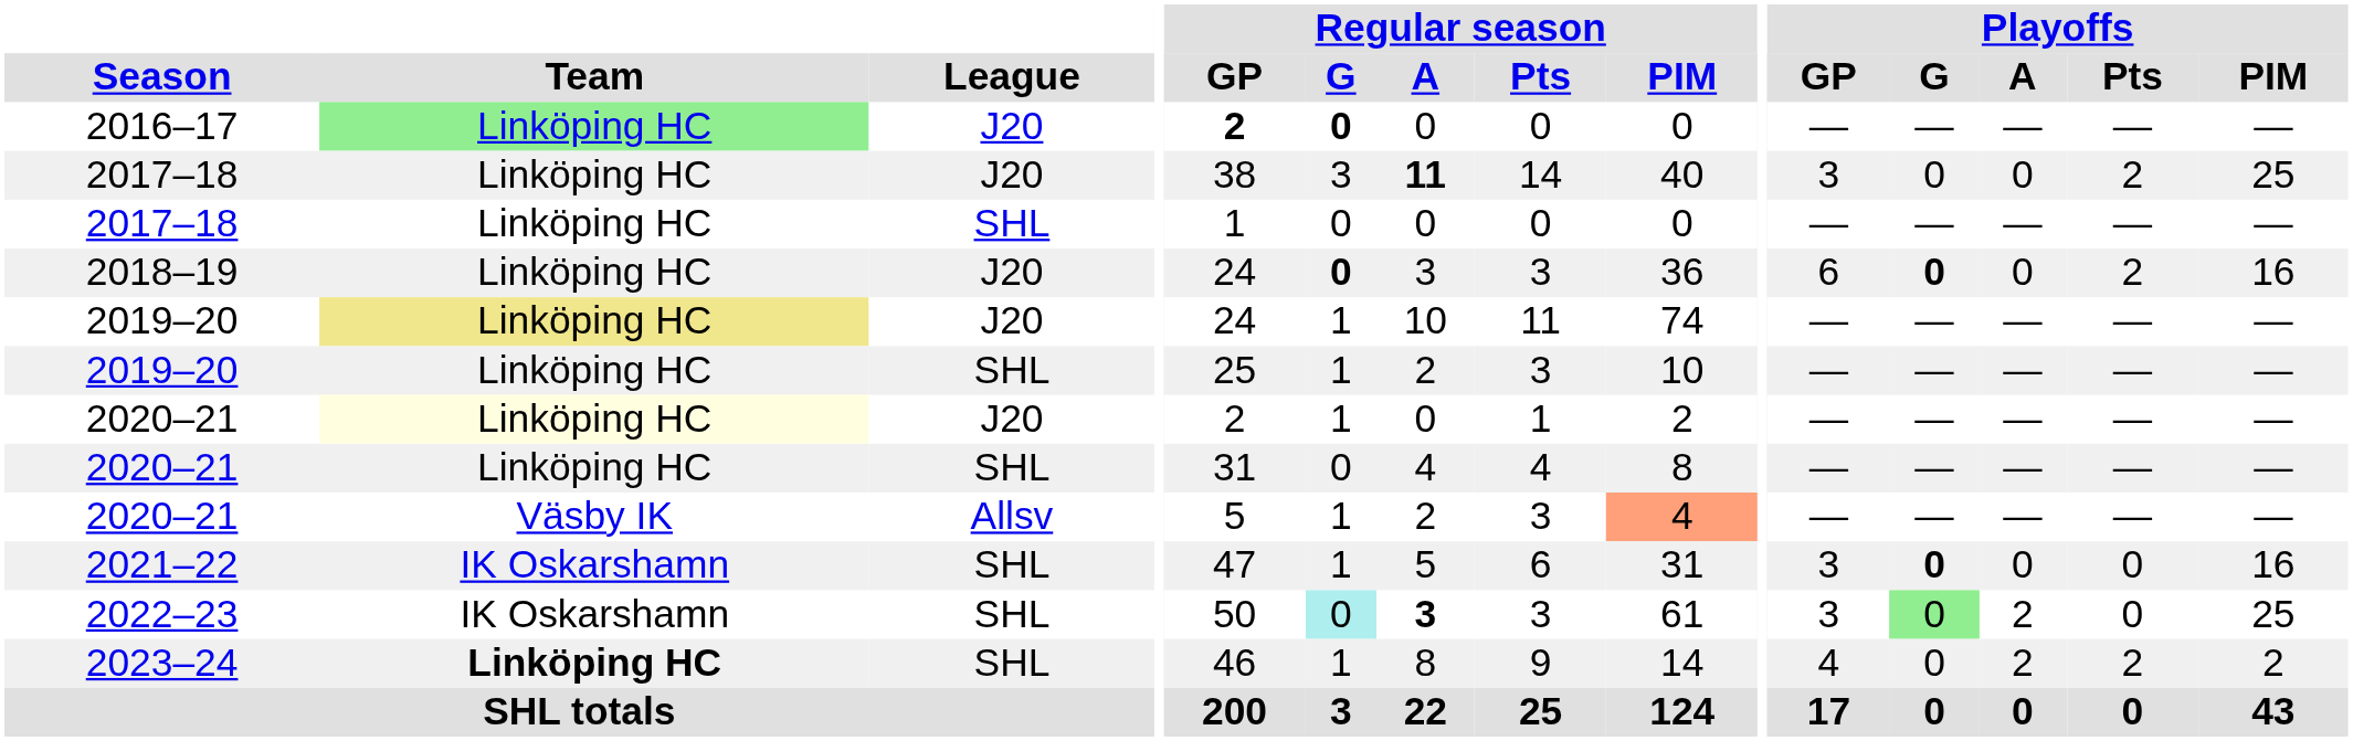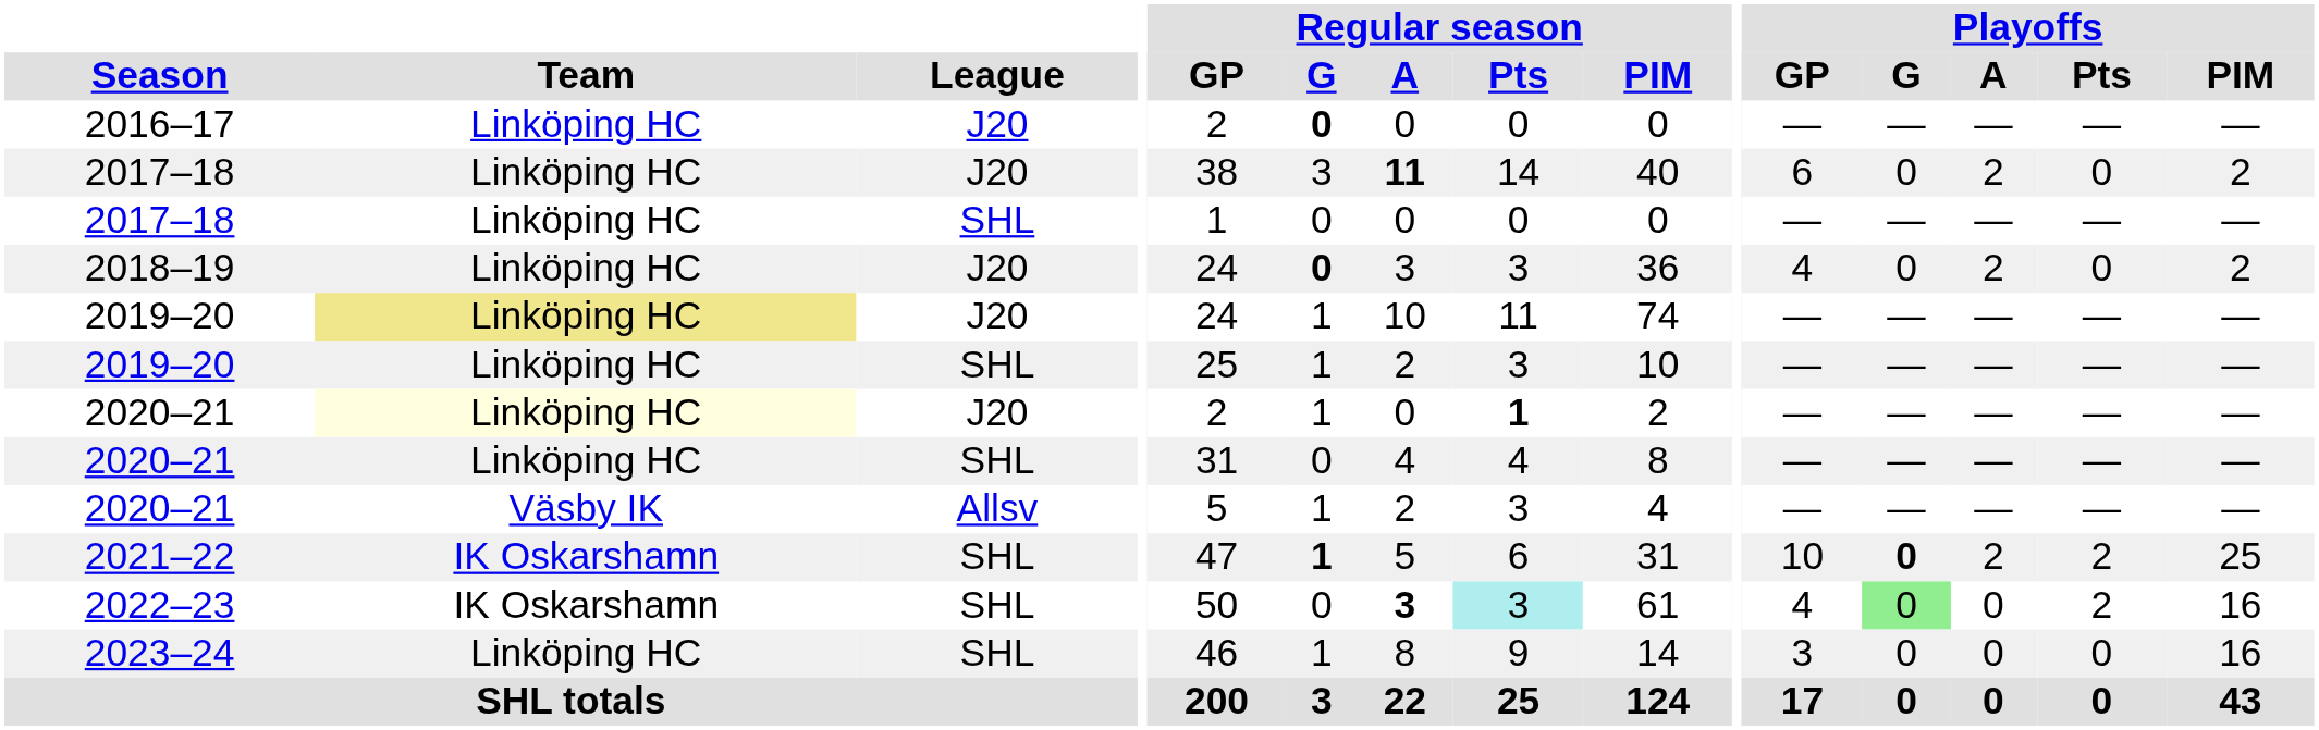2016–17 | Team: lightgreen background -> no background
2016–17 | Regular season / GP: bold -> normal
2017–18 / J20 | Playoffs / GP: 3 -> 6
2017–18 / J20 | Playoffs / A: 0 -> 2
2017–18 / J20 | Playoffs / Pts: 2 -> 0
2017–18 / J20 | Playoffs / PIM: 25 -> 2
2018–19 | Playoffs / GP: 6 -> 4
2018–19 | Playoffs / G: bold -> normal
2018–19 | Playoffs / A: 0 -> 2
2018–19 | Playoffs / Pts: 2 -> 0
2018–19 | Playoffs / PIM: 16 -> 2
2020–21 / J20 | Regular season / Pts: normal -> bold
2020–21 / Allsv | Regular season / PIM: lightsalmon background -> no background
2021–22 | Regular season / G: normal -> bold
2021–22 | Playoffs / GP: 3 -> 10
2021–22 | Playoffs / A: 0 -> 2
2021–22 | Playoffs / Pts: 0 -> 2
2021–22 | Playoffs / PIM: 16 -> 25
2022–23 | Regular season / G: paleturquoise background -> no background
2022–23 | Regular season / Pts: no background -> paleturquoise background
2022–23 | Playoffs / GP: 3 -> 4
2022–23 | Playoffs / A: 2 -> 0
2022–23 | Playoffs / Pts: 0 -> 2
2022–23 | Playoffs / PIM: 25 -> 16
2023–24 | Team: bold -> normal
2023–24 | Playoffs / GP: 4 -> 3
2023–24 | Playoffs / A: 2 -> 0
2023–24 | Playoffs / Pts: 2 -> 0
2023–24 | Playoffs / PIM: 2 -> 16
